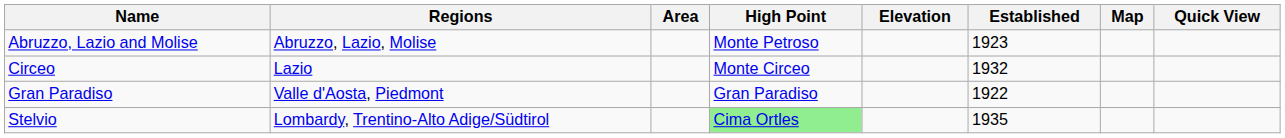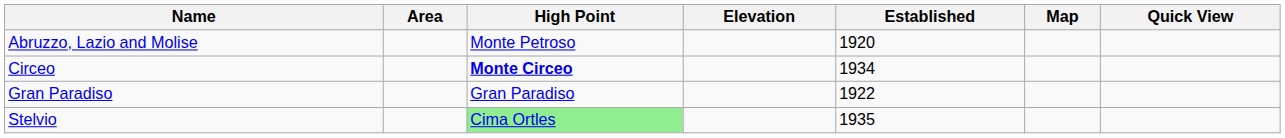- column: Regions | Abruzzo, Lazio, Molise | Lazio | Valle d'Aosta, Piedmont | Lombardy, Trentino-Alto Adige/Südtirol
Abruzzo, Lazio and Molise | Established: 1923 -> 1920
Circeo | High Point: normal -> bold
Circeo | Established: 1932 -> 1934
